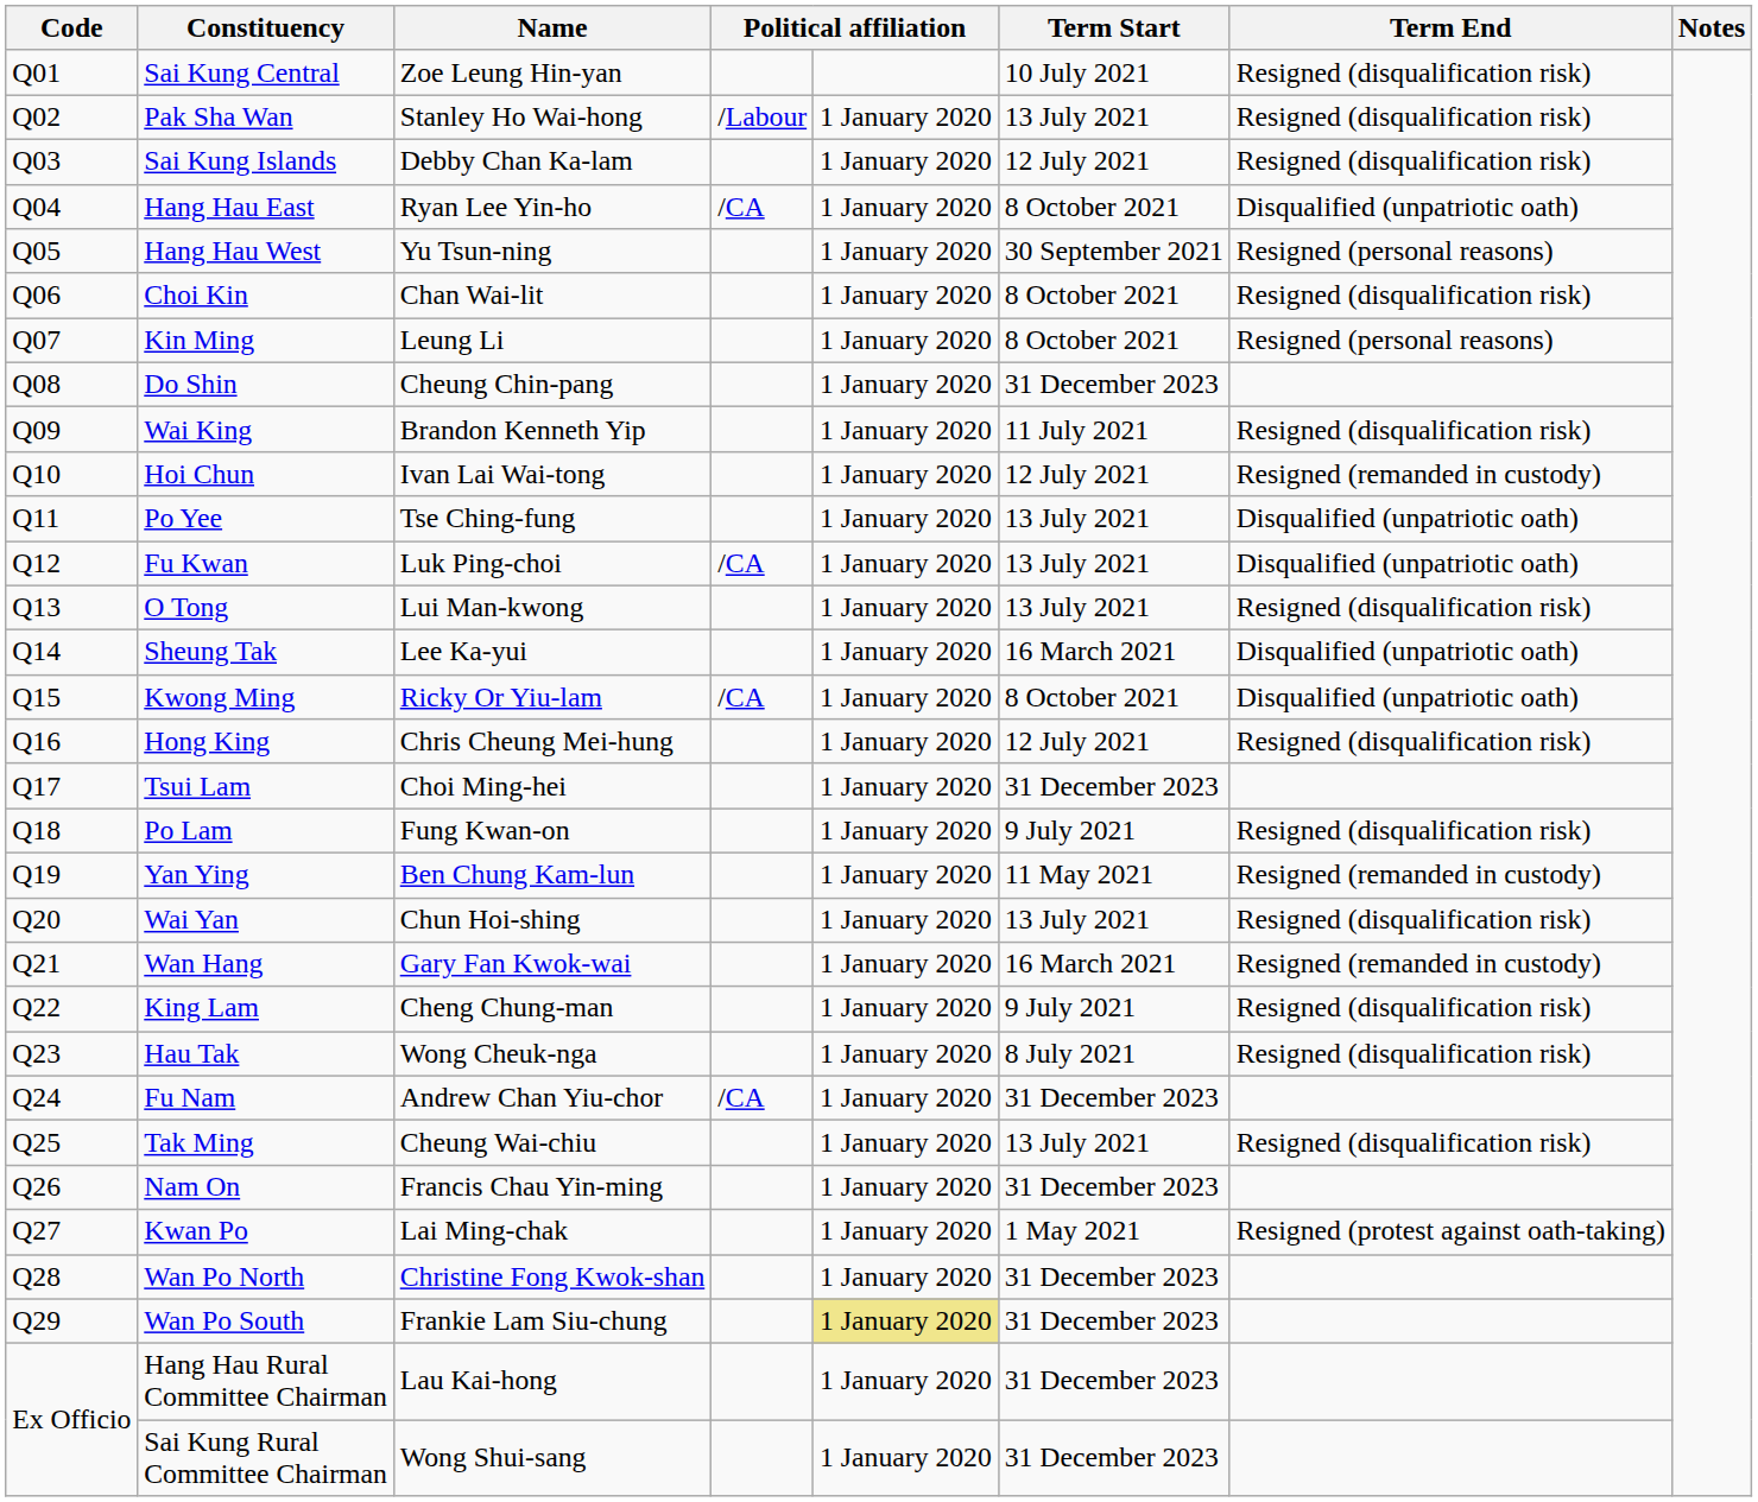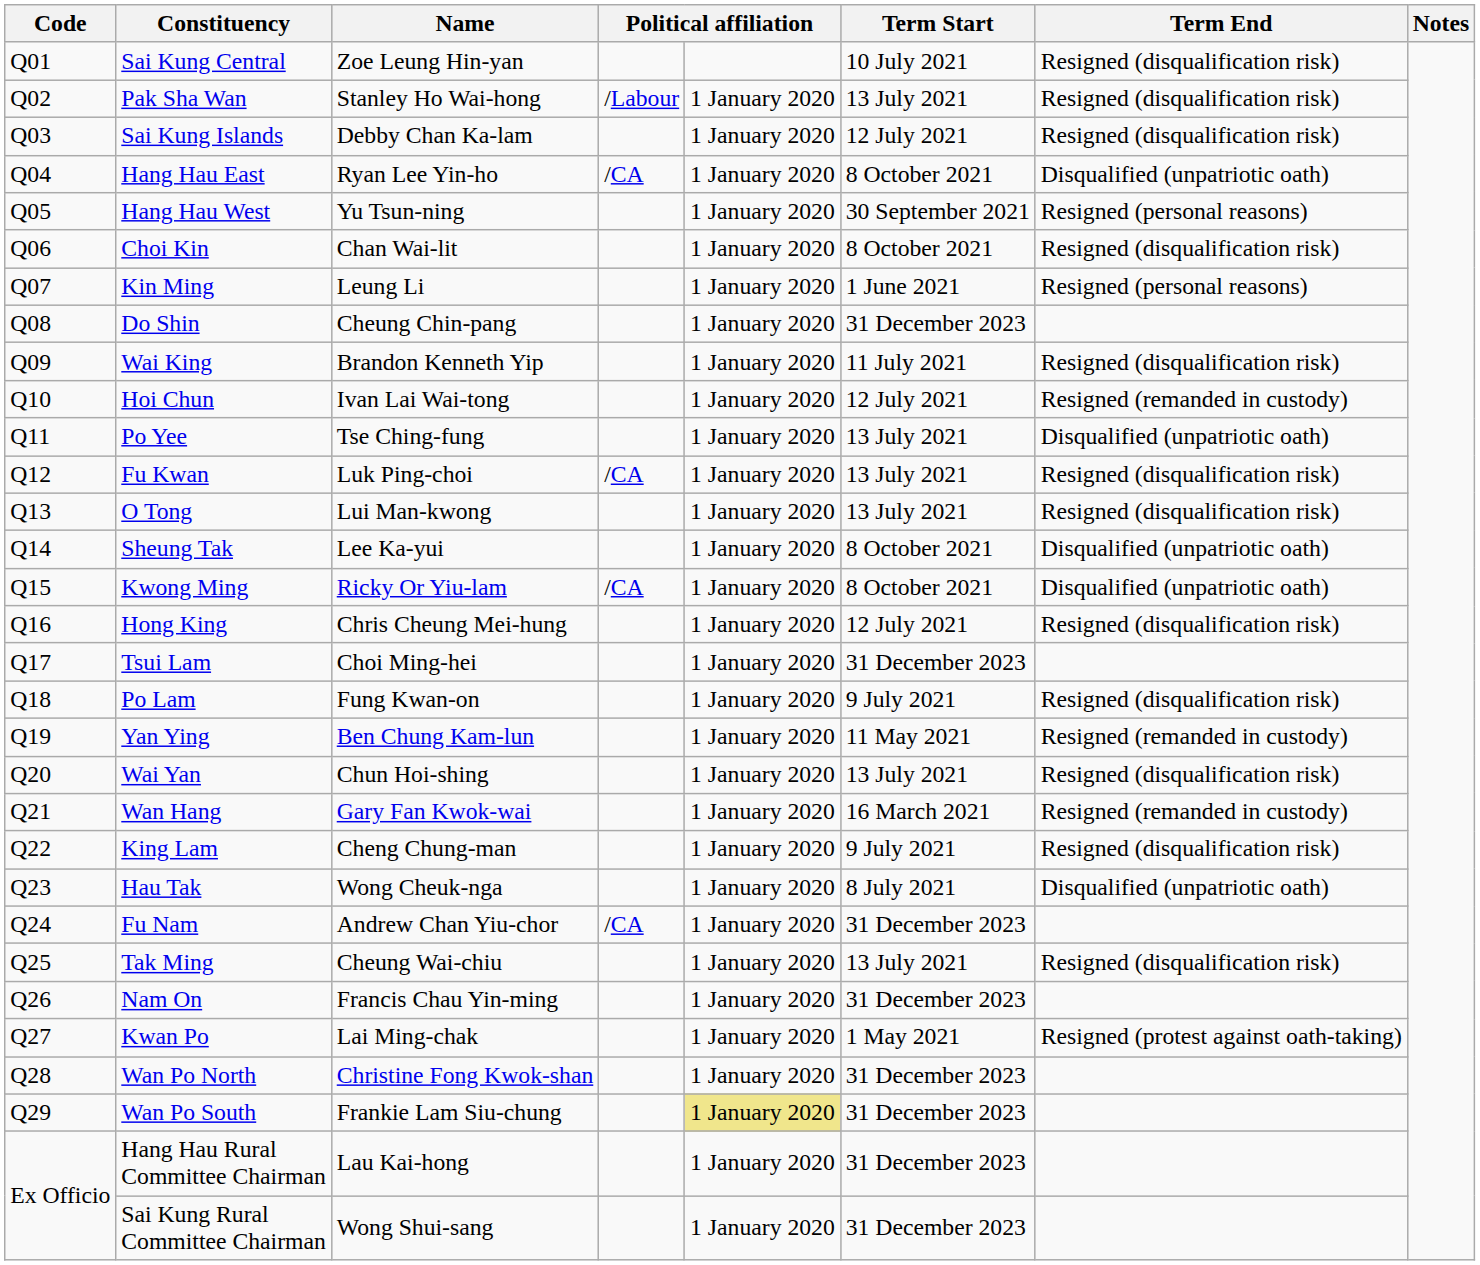Kin Ming | Term Start: 8 October 2021 -> 1 June 2021
Fu Kwan | Term End: Disqualified (unpatriotic oath) -> Resigned (disqualification risk)
Sheung Tak | Term Start: 16 March 2021 -> 8 October 2021
Hau Tak | Term End: Resigned (disqualification risk) -> Disqualified (unpatriotic oath)
